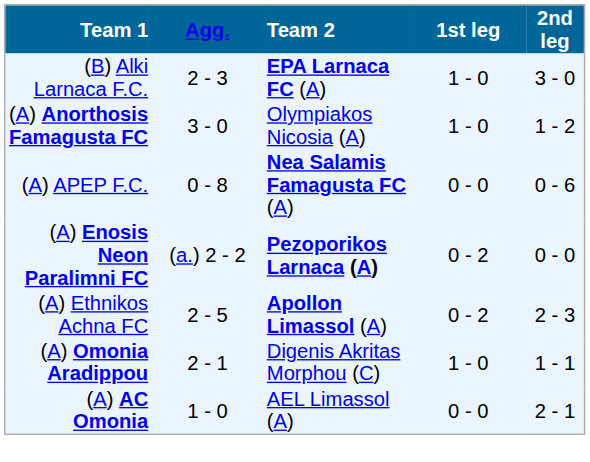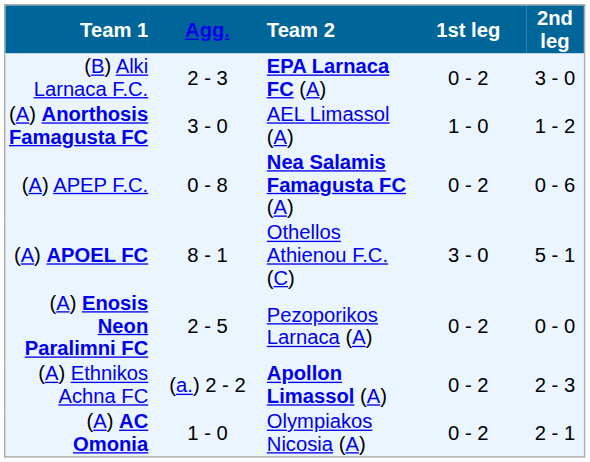(B) Alki Larnaca F.C. | 1st leg: 1 - 0 -> 0 - 2
(A) Anorthosis Famagusta FC | Team 2: Olympiakos Nicosia (A) -> AEL Limassol (A)
(A) APEP F.C. | 1st leg: 0 - 0 -> 0 - 2
+ row: (A) APOEL FC | 8 - 1 | Othellos Athienou F.C. (C) | 3 - 0 | 5 - 1
(A) Enosis Neon Paralimni FC | Agg.: (a.) 2 - 2 -> 2 - 5
(A) Enosis Neon Paralimni FC | Team 2: bold -> normal
(A) Ethnikos Achna FC | Agg.: 2 - 5 -> (a.) 2 - 2
- row: (A) Omonia Aradippou | 2 - 1 | Digenis Akritas Morphou (C) | 1 - 0 | 1 - 1
(A) AC Omonia | Team 2: AEL Limassol (A) -> Olympiakos Nicosia (A)
(A) AC Omonia | 1st leg: 0 - 0 -> 0 - 2
